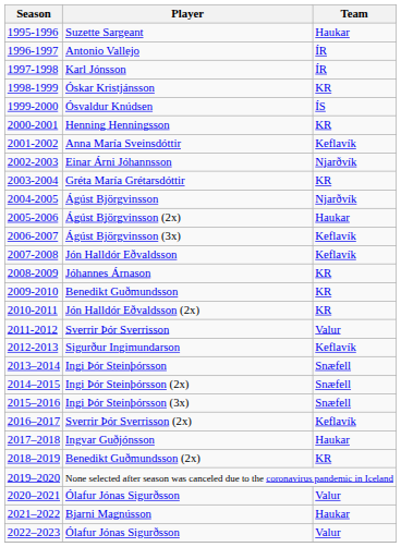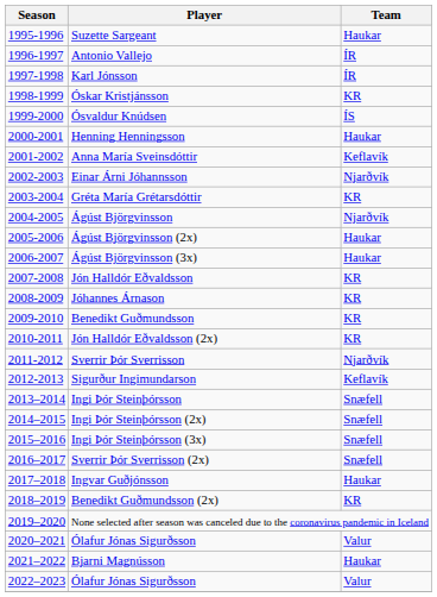Henning Henningsson | Team: KR -> Haukar
Ágúst Björgvinsson (3x) | Team: Keflavík -> Haukar
Jón Halldór Eðvaldsson | Team: Keflavík -> KR
Sverrir Þór Sverrisson | Team: Valur -> Njarðvík
Sverrir Þór Sverrisson (2x) | Team: Keflavík -> Snæfell
